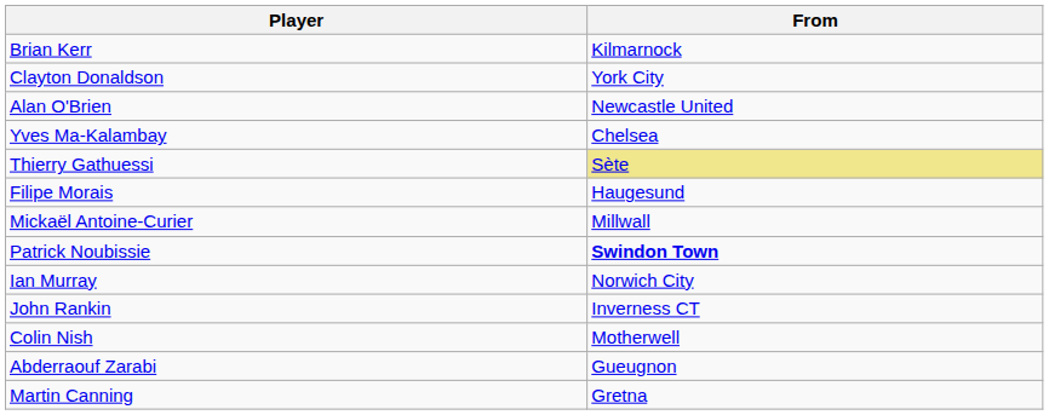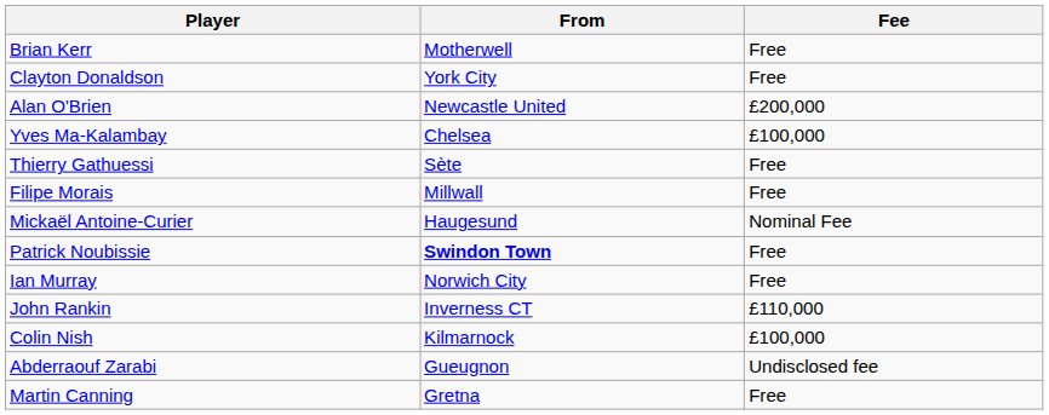+ column: Fee | Free | Free | £200,000 | £100,000 | Free | Free | Nominal Fee | Free | Free | £110,000 | £100,000 | Undisclosed fee | Free
Brian Kerr | From: Kilmarnock -> Motherwell
Thierry Gathuessi | From: khaki background -> no background
Filipe Morais | From: Haugesund -> Millwall
Mickaël Antoine-Curier | From: Millwall -> Haugesund
Colin Nish | From: Motherwell -> Kilmarnock
